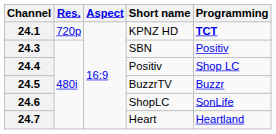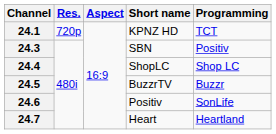24.1 | Programming: bold -> normal
24.4 | Short name: Positiv -> ShopLC
24.6 | Short name: ShopLC -> Positiv
